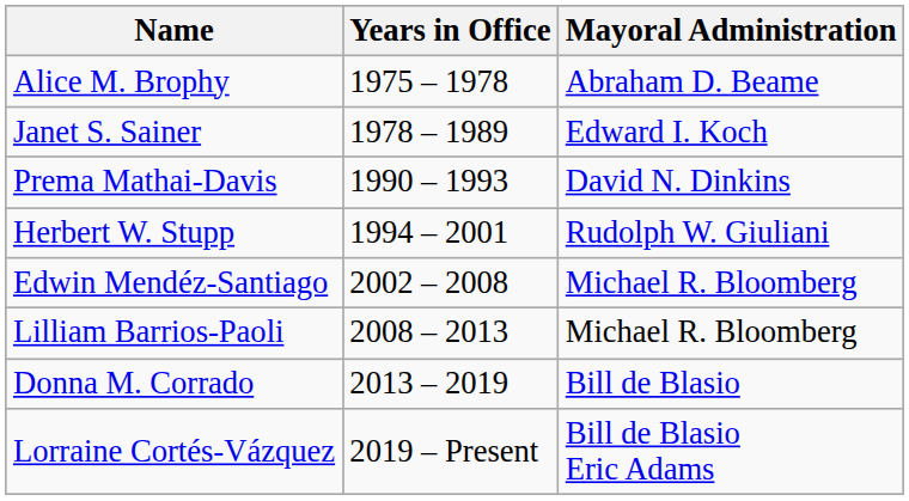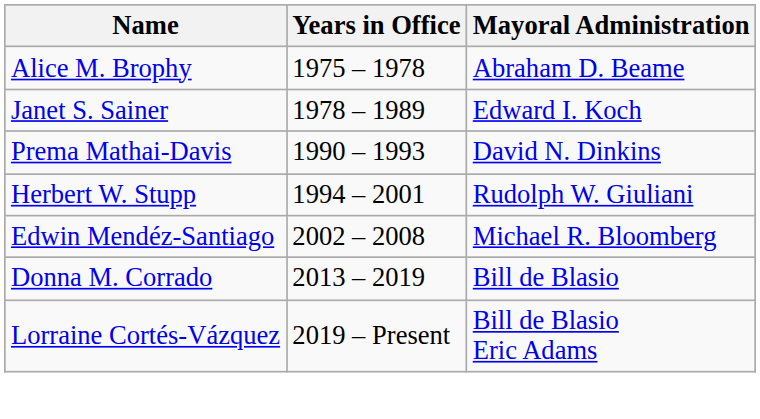- row: Lilliam Barrios-Paoli | 2008 – 2013 | Michael R. Bloomberg
